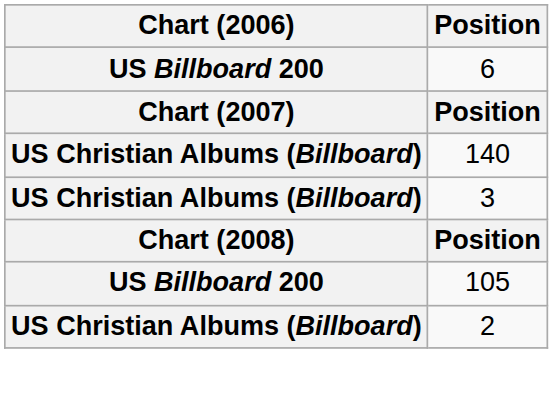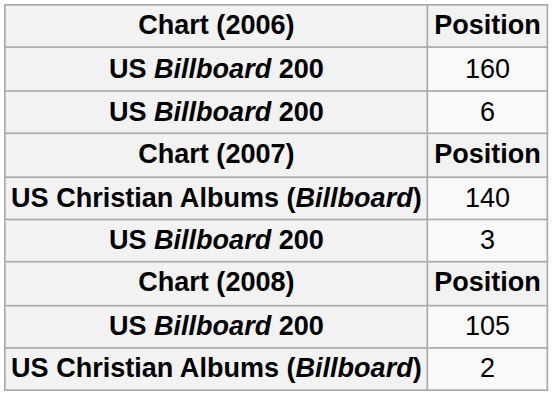+ row: US Billboard 200 | 160
3 | Chart (2006): US Christian Albums (Billboard) -> US Billboard 200
